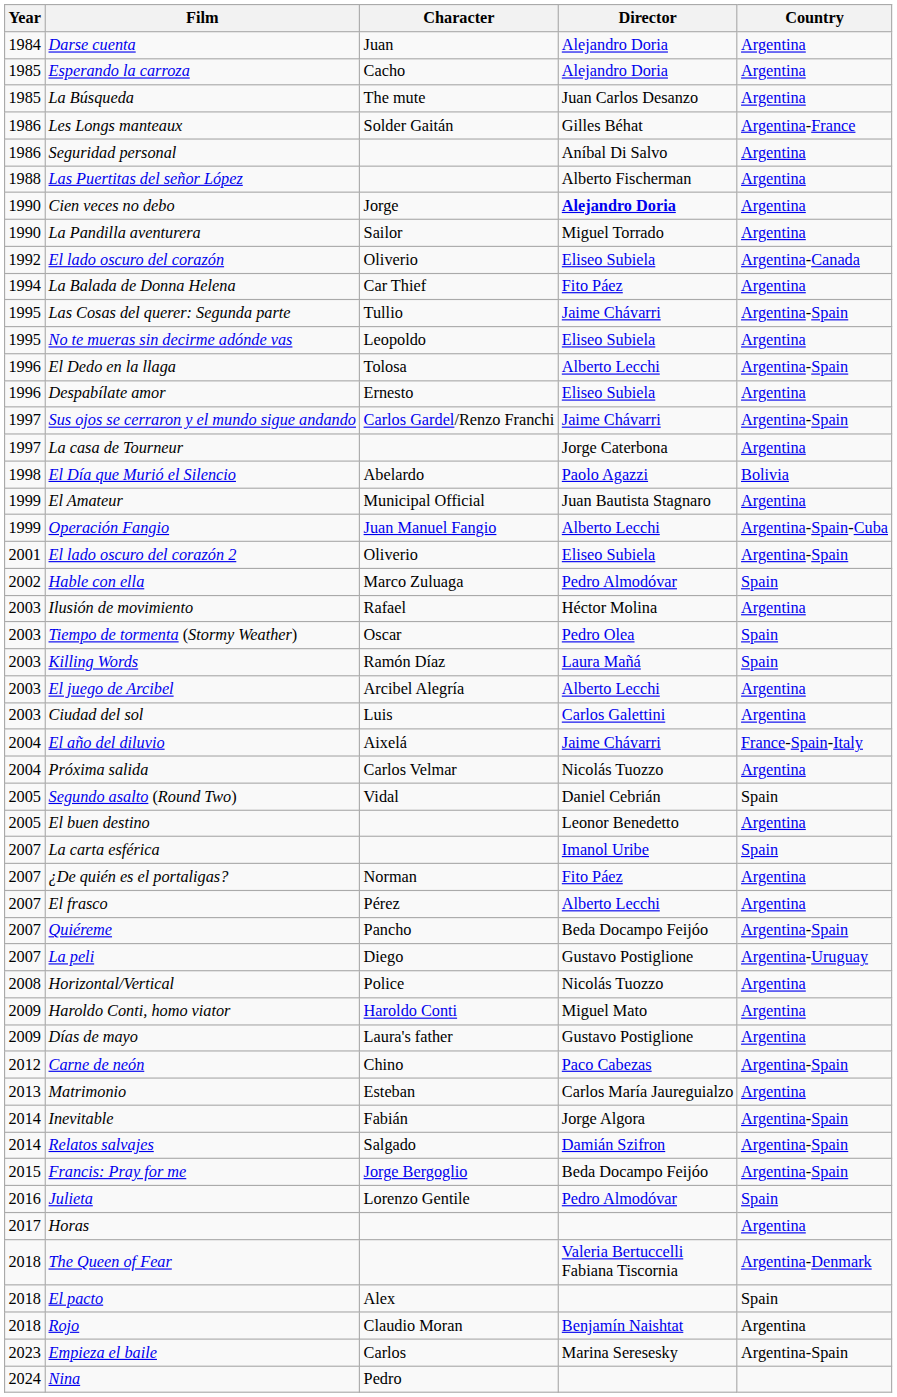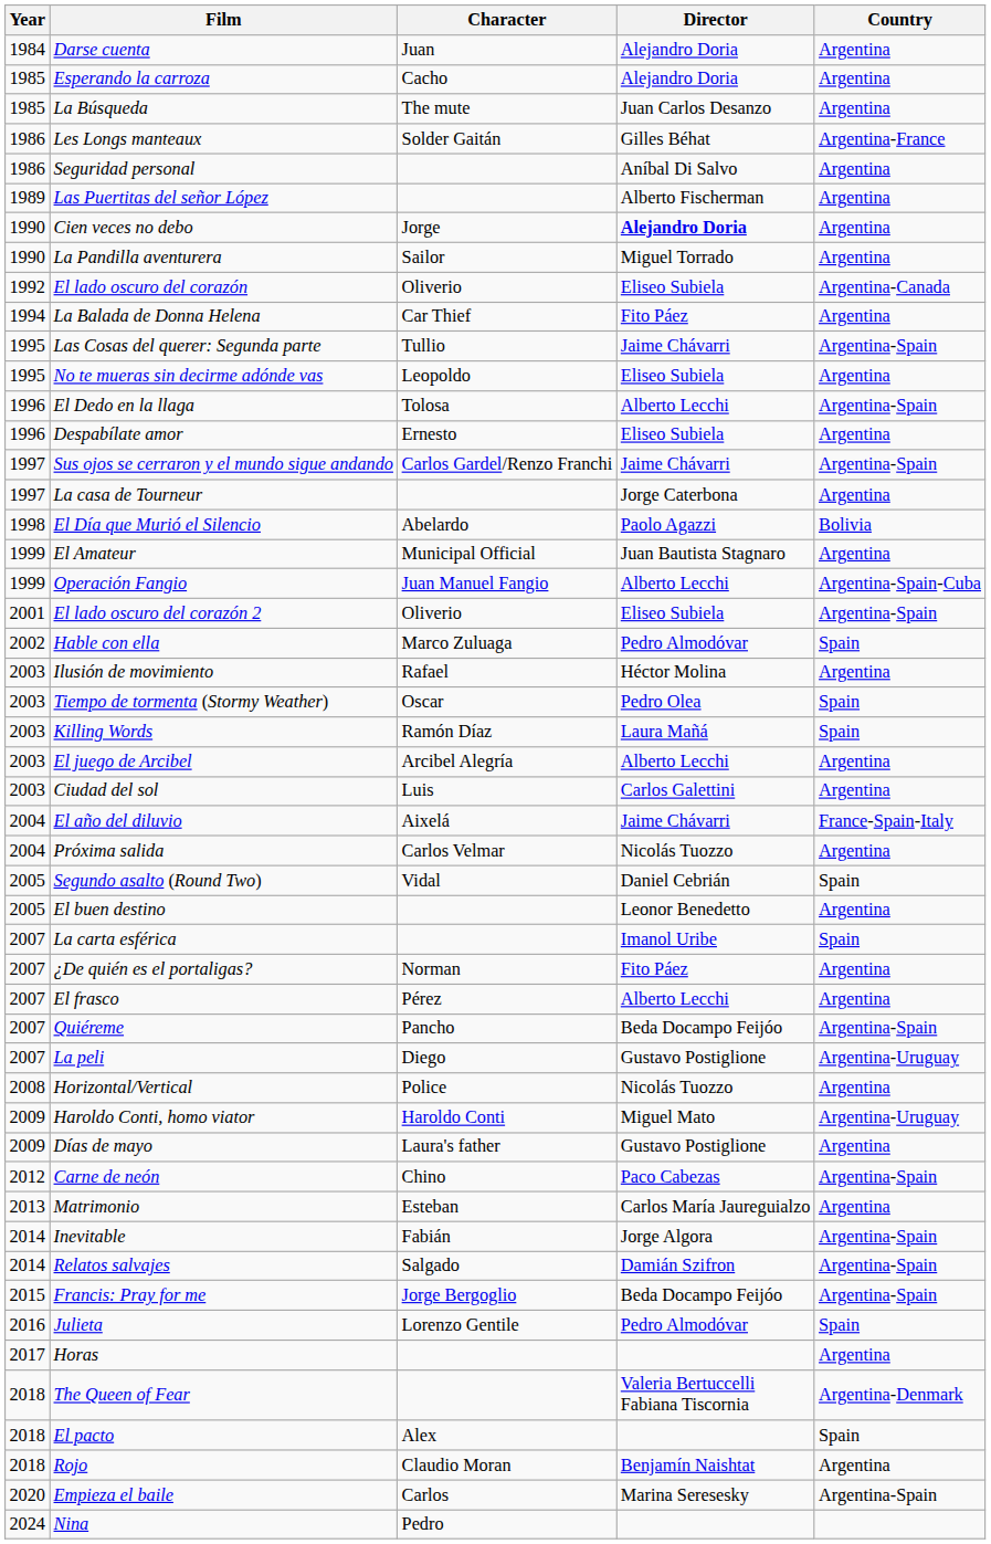Las Puertitas del señor López | Year: 1988 -> 1989
Haroldo Conti, homo viator | Country: Argentina -> Argentina-Uruguay
Empieza el baile | Year: 2023 -> 2020
